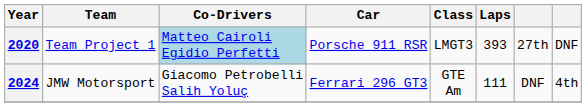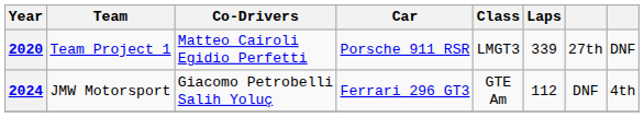2020 | Co-Drivers: lightblue background -> no background
2020 | Laps: 393 -> 339
2024 | Laps: 111 -> 112
